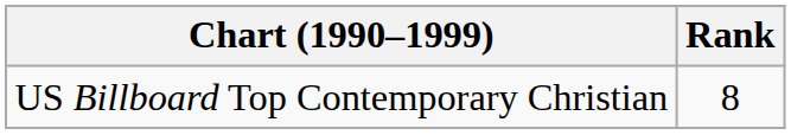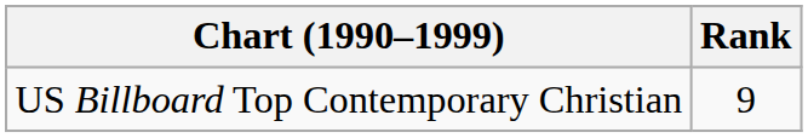US Billboard Top Contemporary Christian | Rank: 8 -> 9
